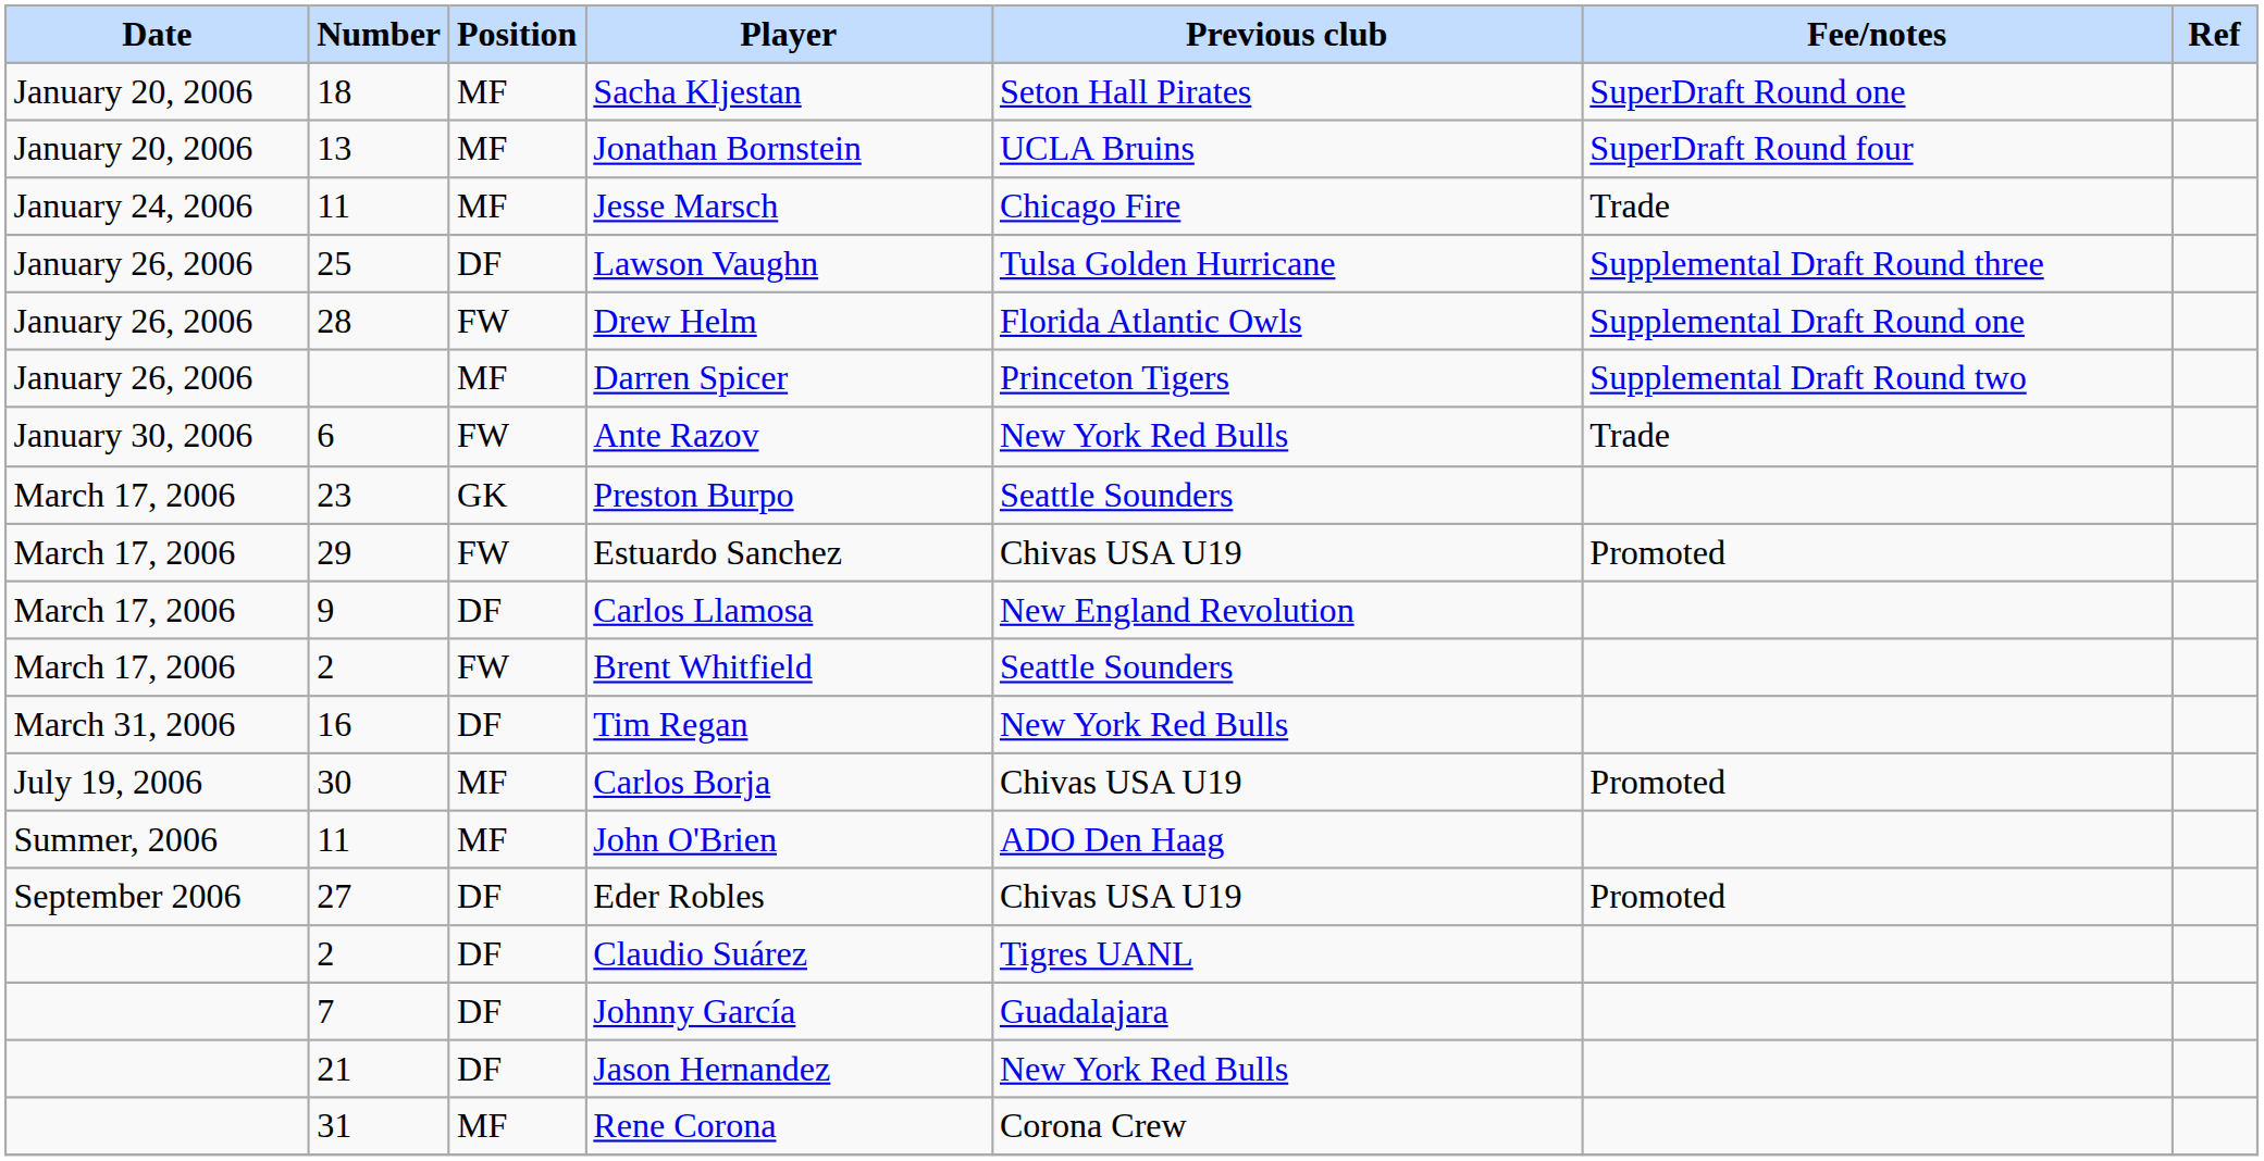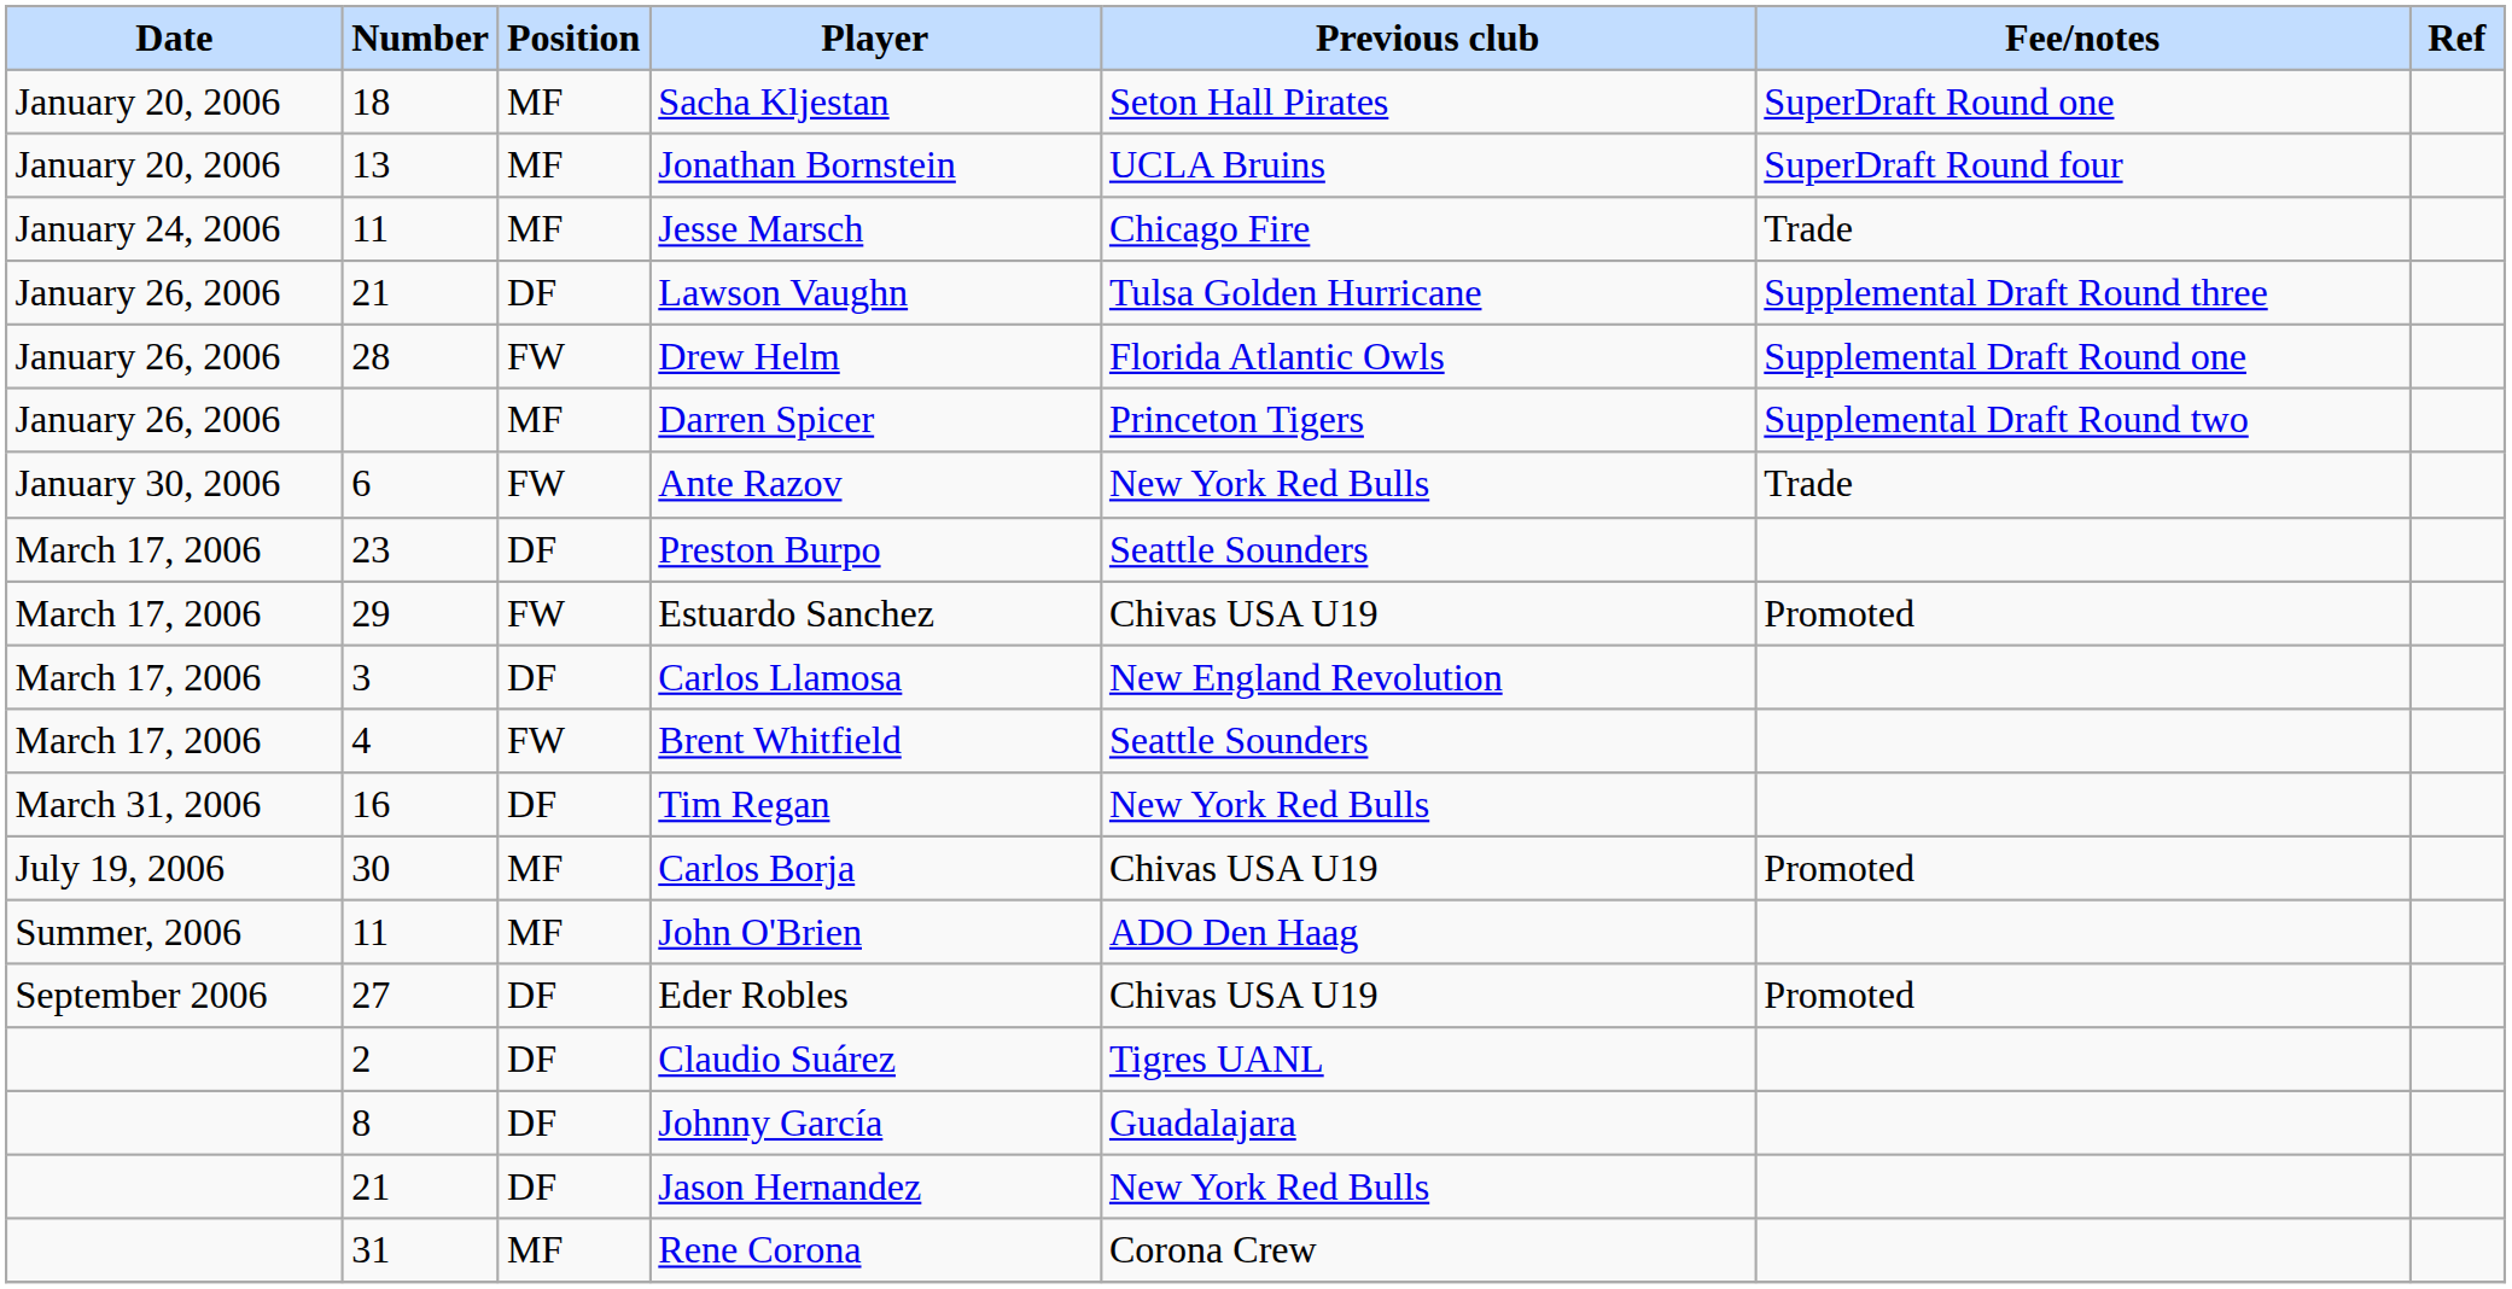Lawson Vaughn | Number: 25 -> 21
Preston Burpo | Position: GK -> DF
Carlos Llamosa | Number: 9 -> 3
Brent Whitfield | Number: 2 -> 4
Johnny García | Number: 7 -> 8
